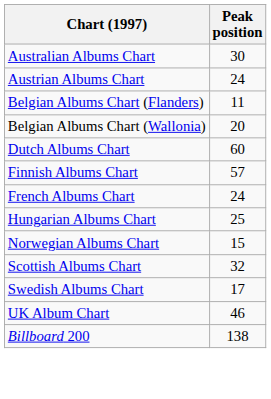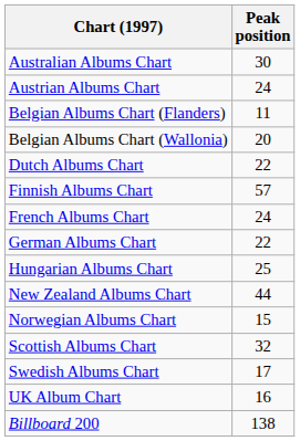Dutch Albums Chart | Peak position: 60 -> 22
+ row: German Albums Chart | 22
+ row: New Zealand Albums Chart | 44
UK Album Chart | Peak position: 46 -> 16
